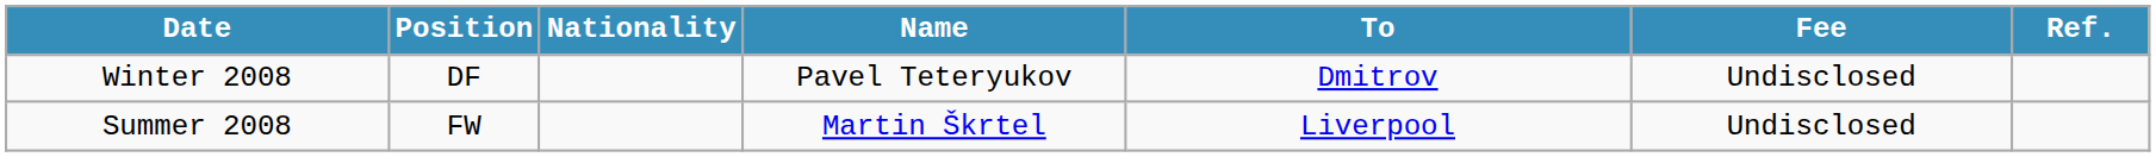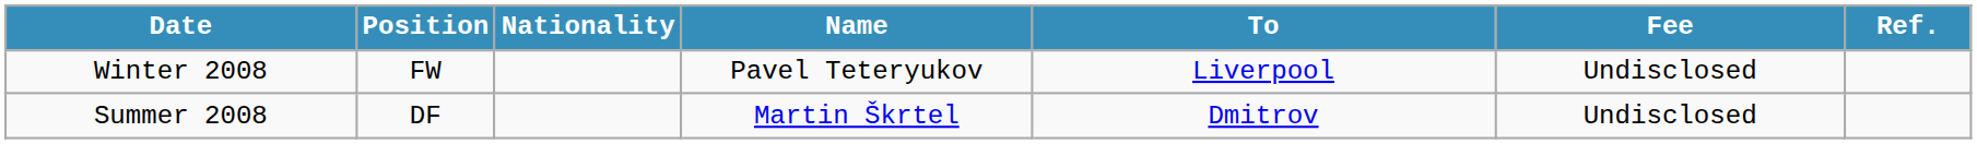Winter 2008 | Position: DF -> FW
Winter 2008 | To: Dmitrov -> Liverpool
Summer 2008 | Position: FW -> DF
Summer 2008 | To: Liverpool -> Dmitrov
